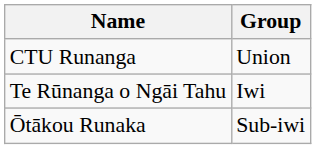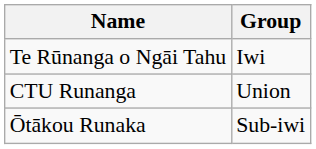rows swapped: Te Rūnanga o Ngāi Tahu <-> CTU Runanga
